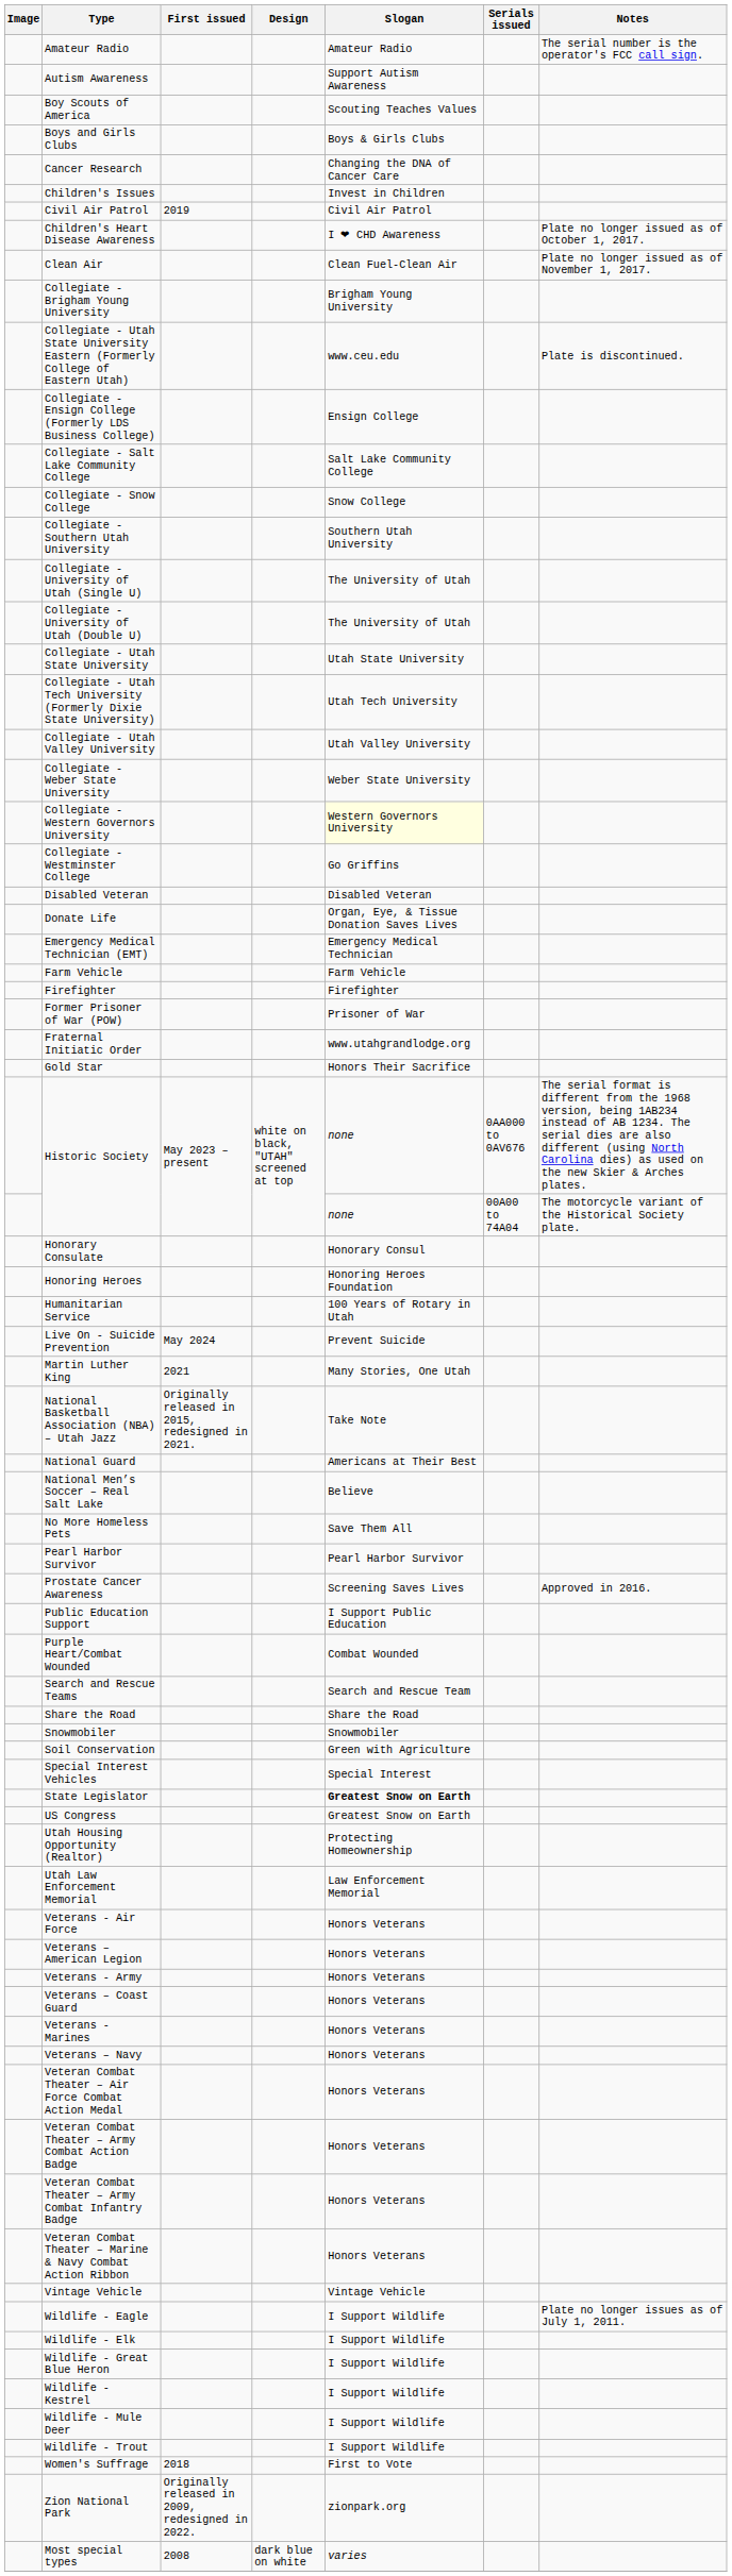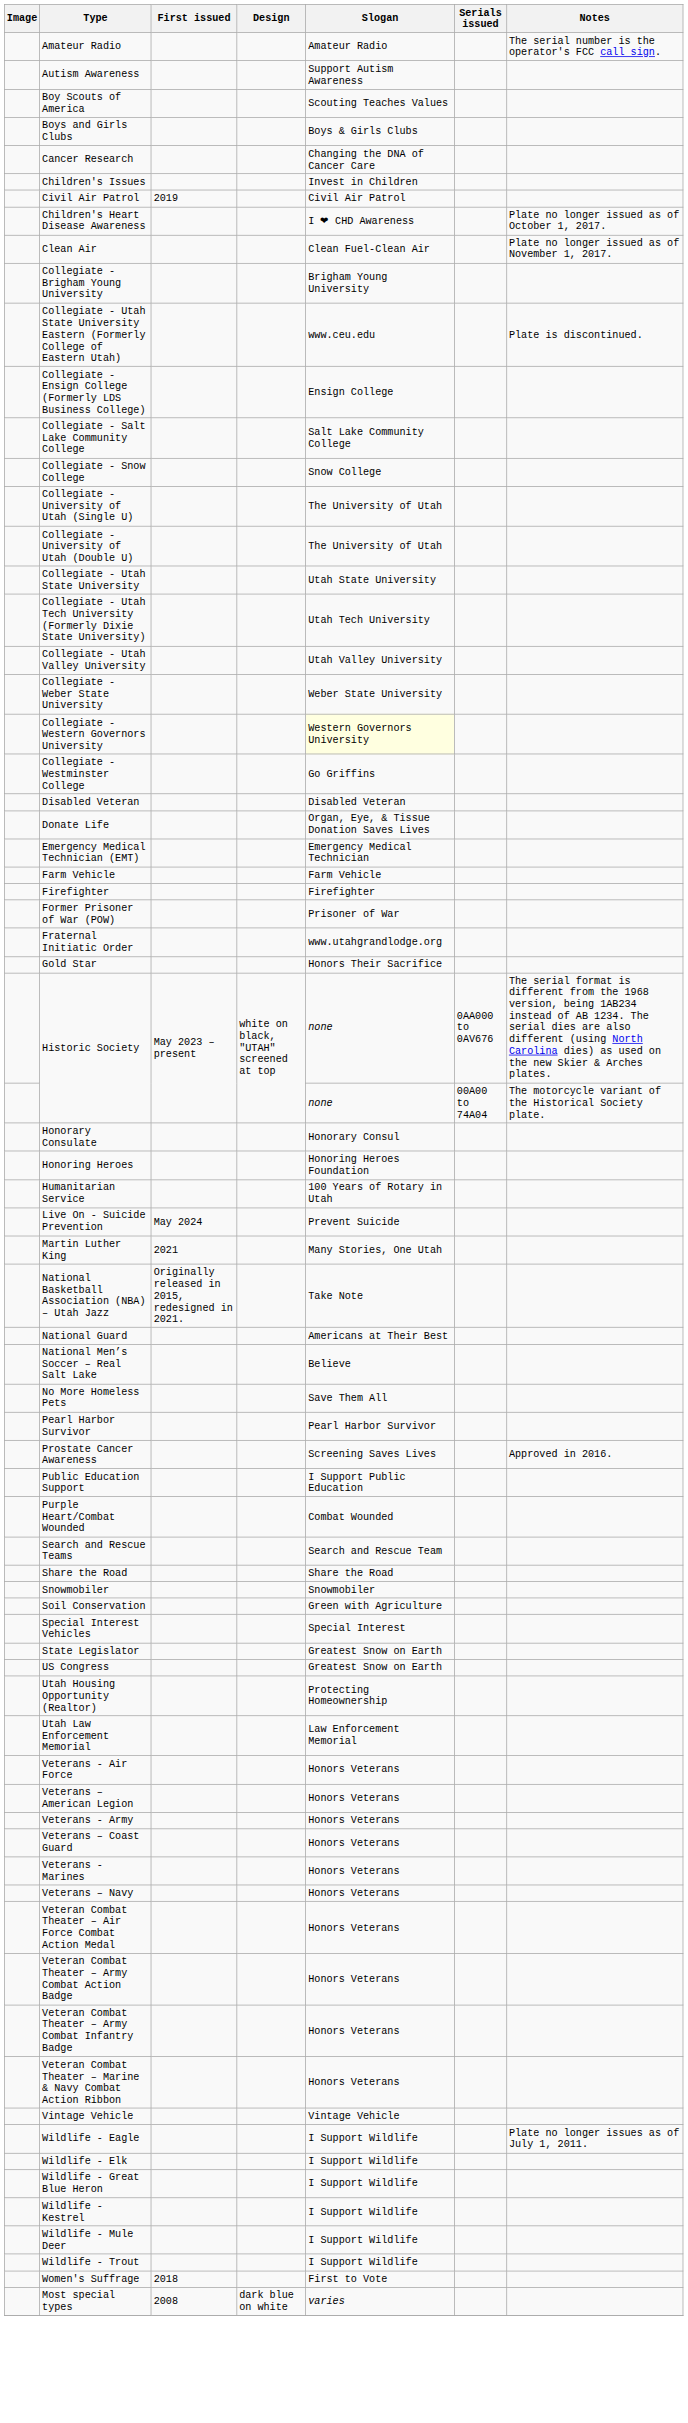- row: Collegiate - Southern Utah University | Southern Utah University
State Legislator | Slogan: bold -> normal
- row: Zion National Park | Originally released in 2009, redesigned in 2022. | zionpark.org
